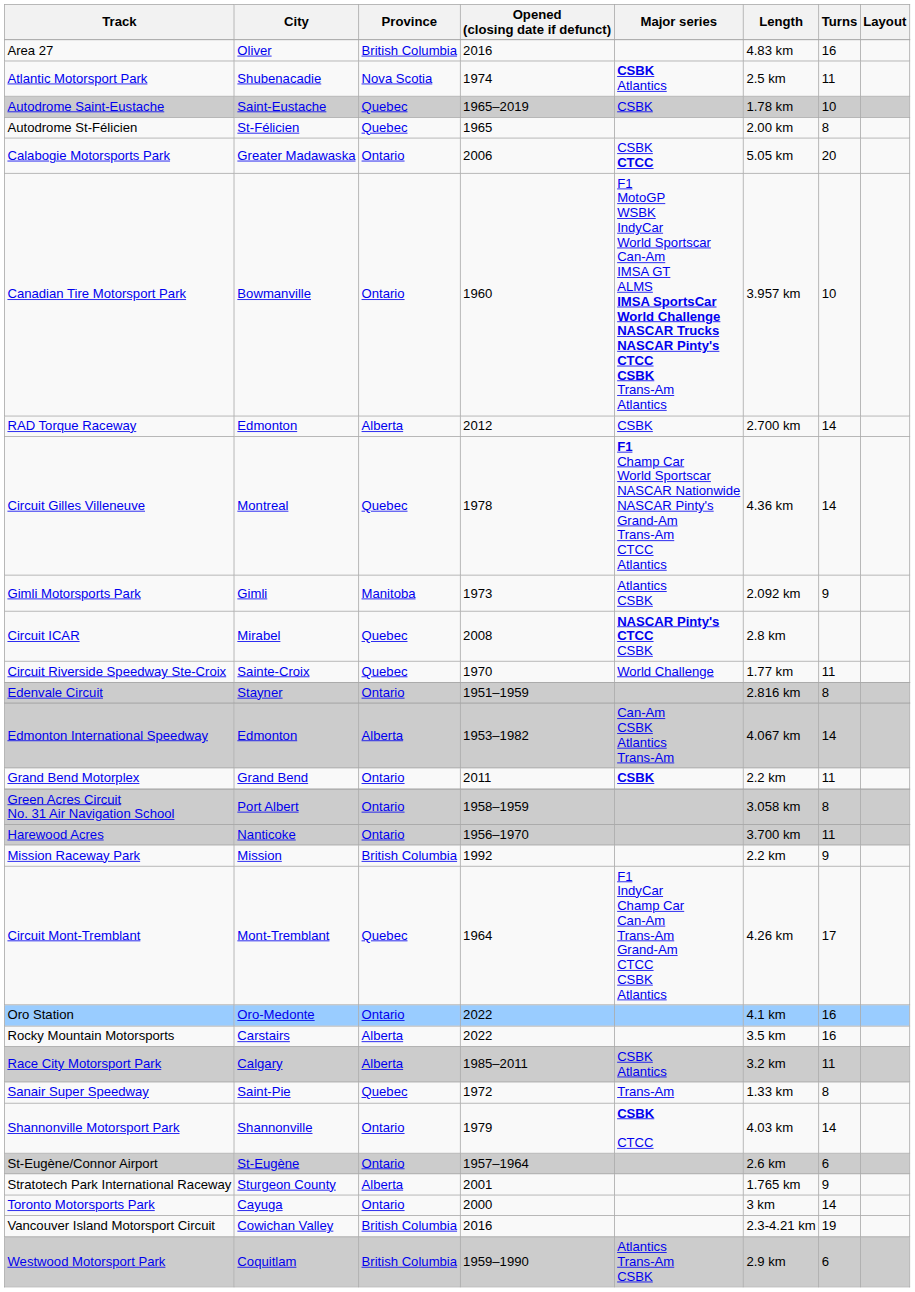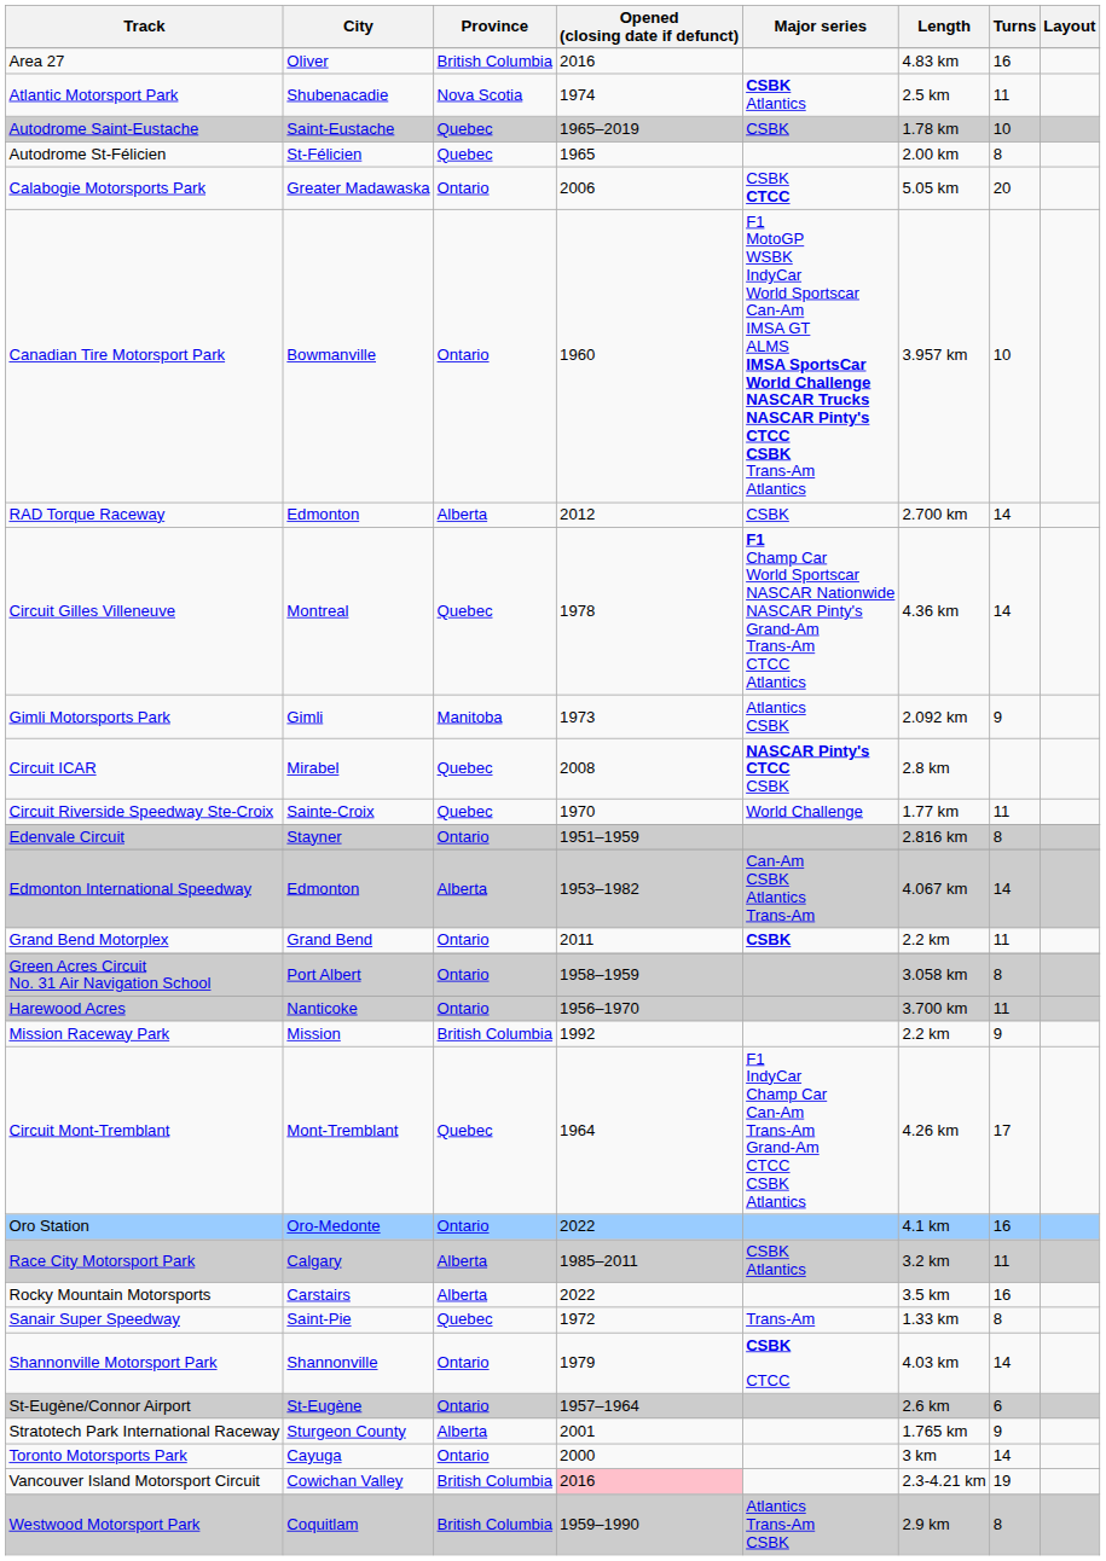rows swapped: Race City Motorsport Park <-> Rocky Mountain Motorsports
Vancouver Island Motorsport Circuit | Opened (closing date if defunct): no background -> pink background
Westwood Motorsport Park | Turns: 6 -> 8
